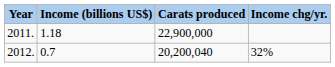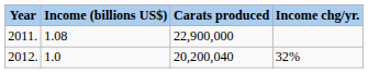2011. | Income (billions US$): 1.18 -> 1.08
2012. | Income (billions US$): 0.7 -> 1.0
